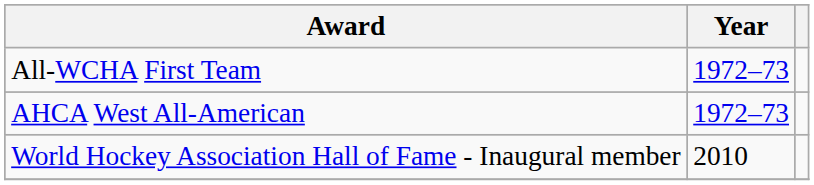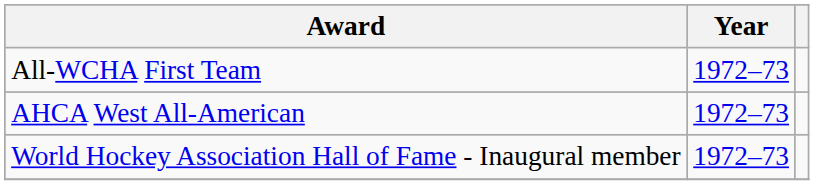World Hockey Association Hall of Fame - Inaugural member | Year: 2010 -> 1972–73
